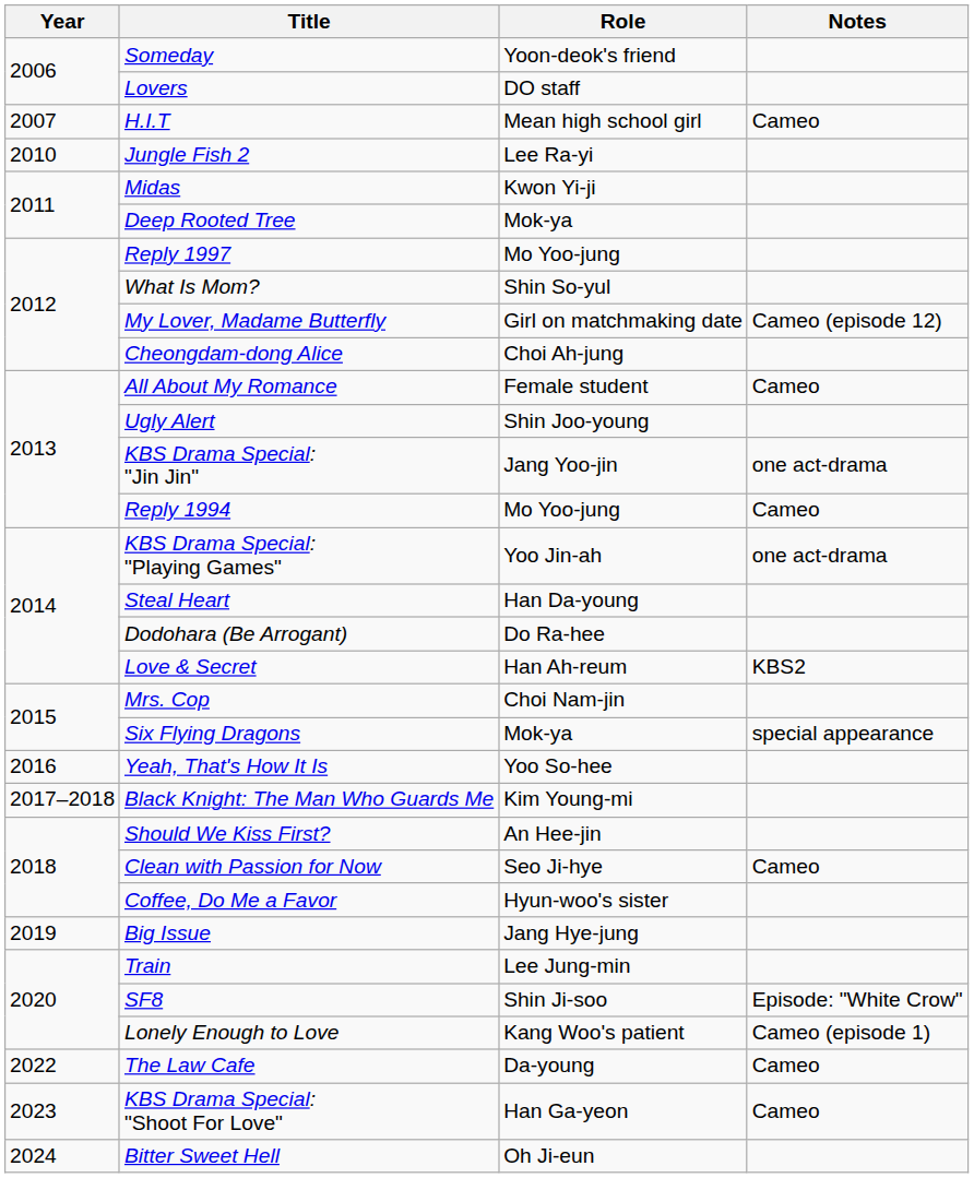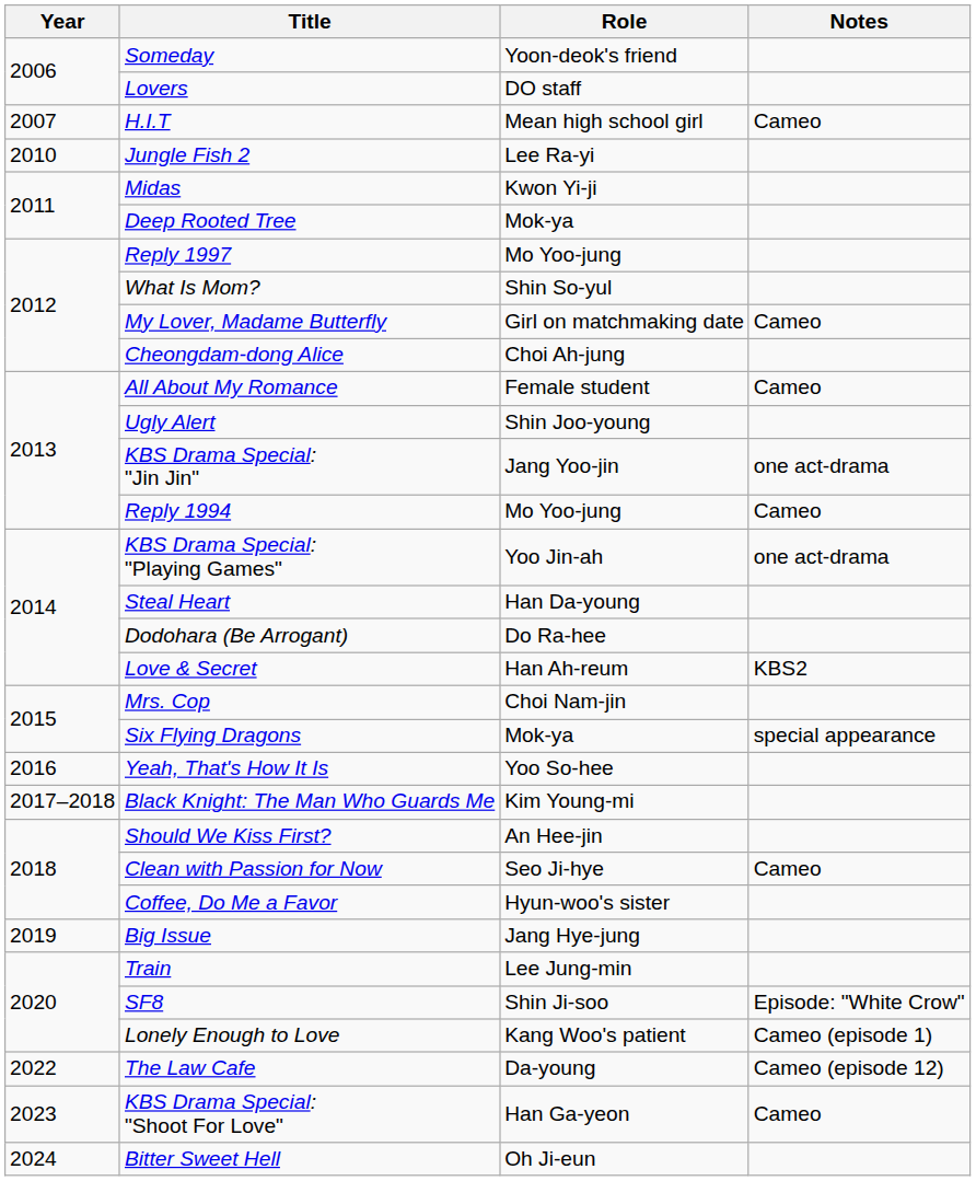My Lover, Madame Butterfly | Notes: Cameo (episode 12) -> Cameo
The Law Cafe | Notes: Cameo -> Cameo (episode 12)
